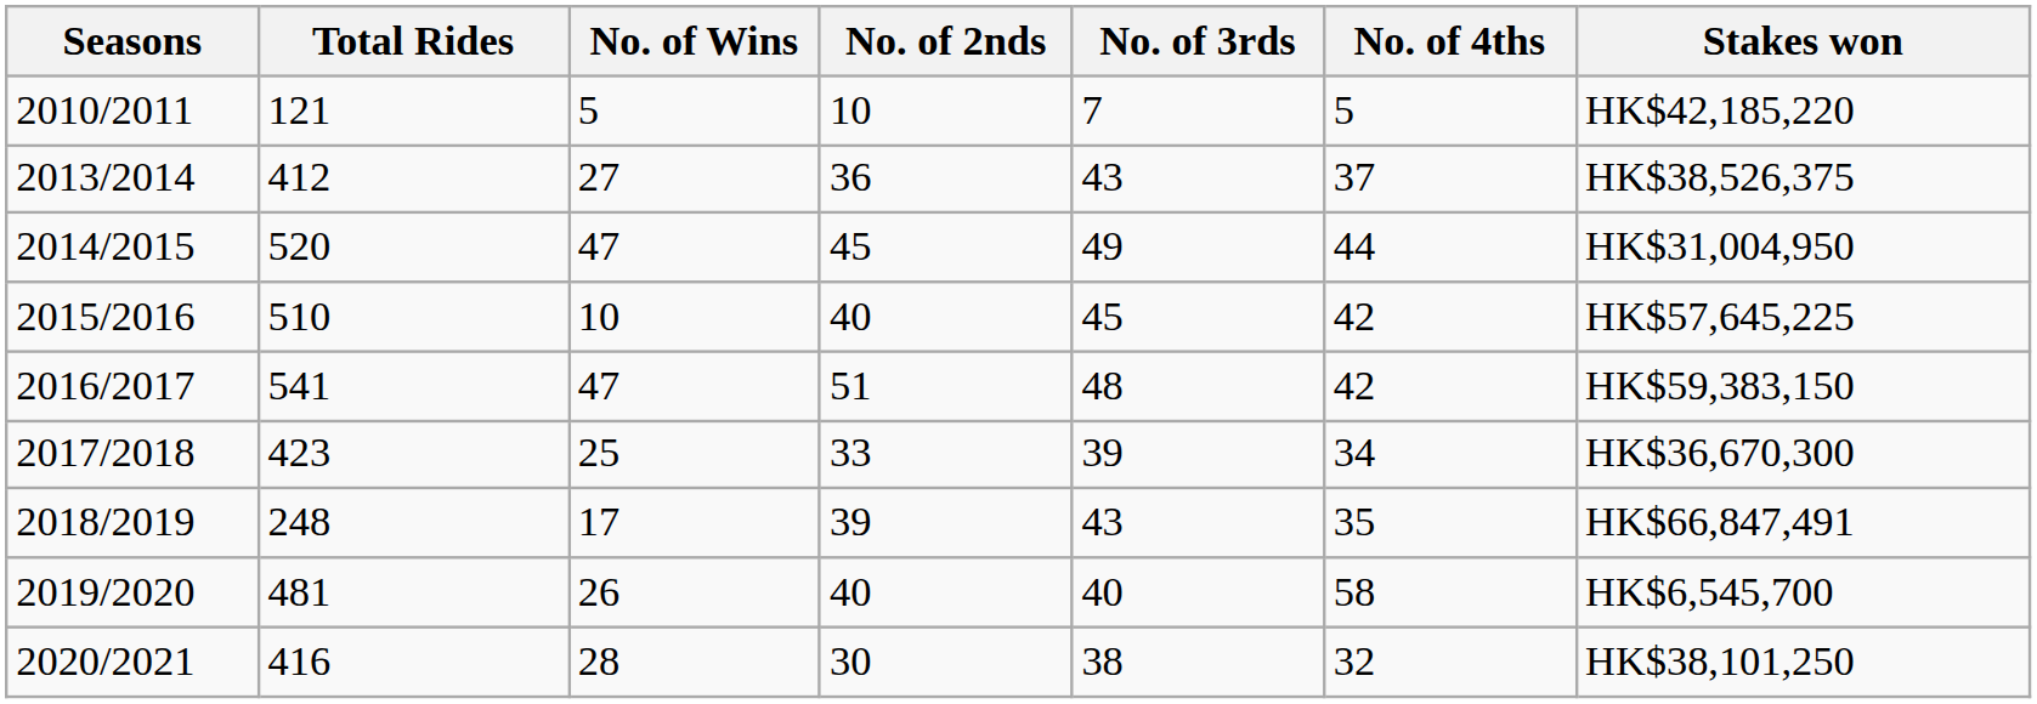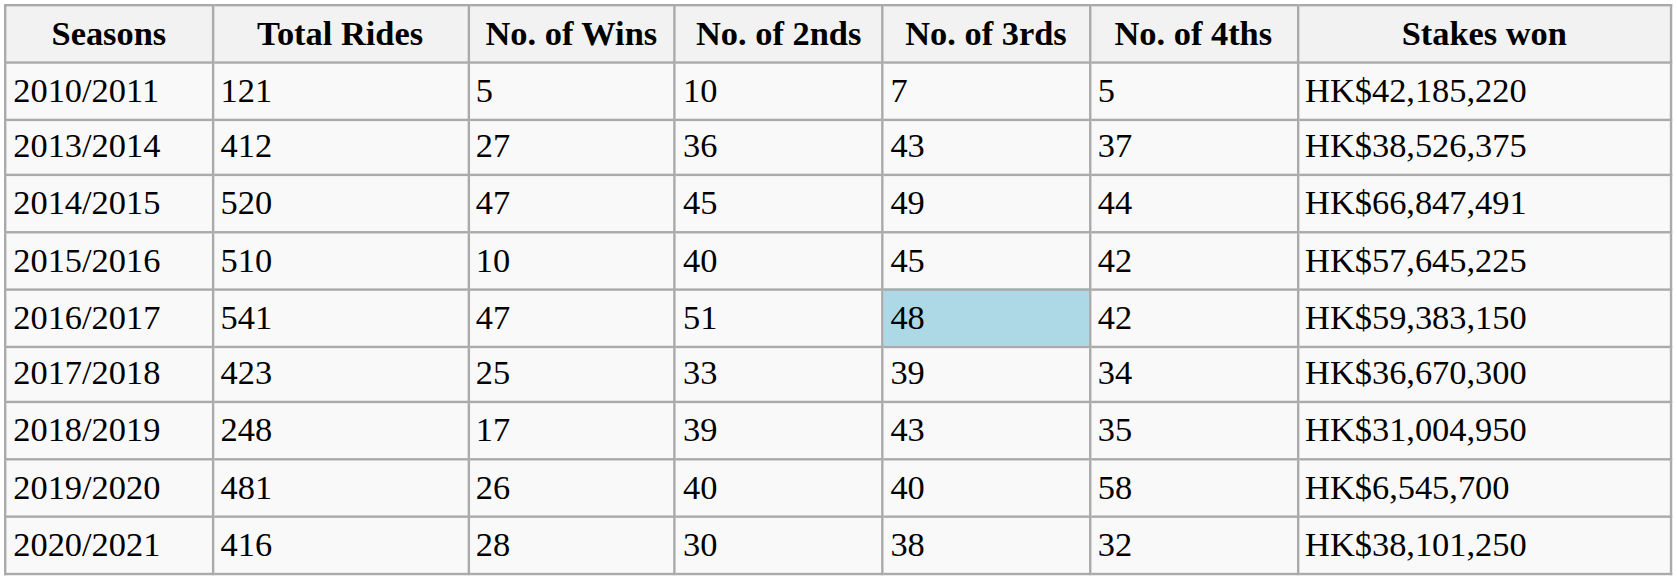2014/2015 | Stakes won: HK$31,004,950 -> HK$66,847,491
2016/2017 | No. of 3rds: no background -> lightblue background
2018/2019 | Stakes won: HK$66,847,491 -> HK$31,004,950
